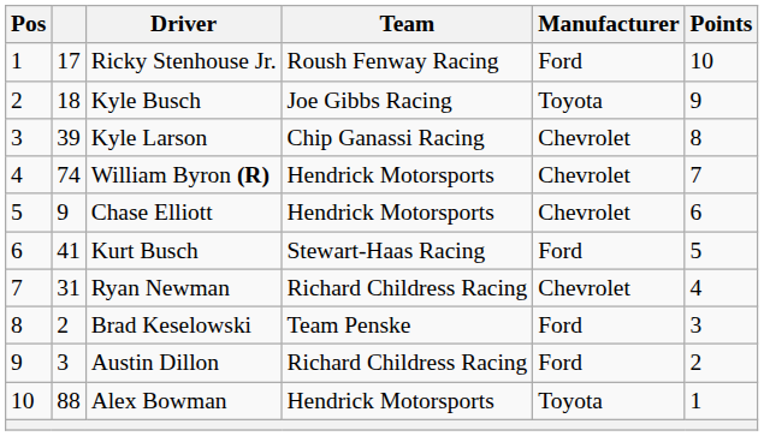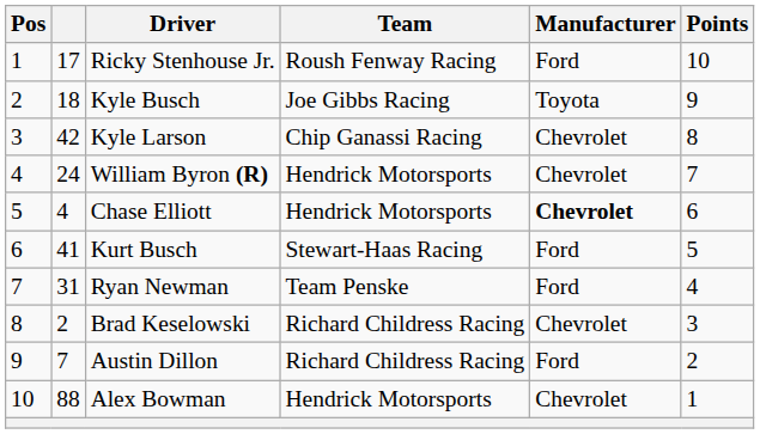Kyle Larson | column 2: 39 -> 42
William Byron (R) | column 2: 74 -> 24
Chase Elliott | column 2: 9 -> 4
Chase Elliott | Manufacturer: normal -> bold
Ryan Newman | Team: Richard Childress Racing -> Team Penske
Ryan Newman | Manufacturer: Chevrolet -> Ford
Brad Keselowski | Team: Team Penske -> Richard Childress Racing
Brad Keselowski | Manufacturer: Ford -> Chevrolet
Austin Dillon | column 2: 3 -> 7
Alex Bowman | Manufacturer: Toyota -> Chevrolet
